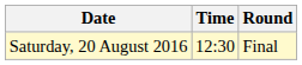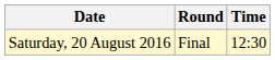columns swapped: Time <-> Round
